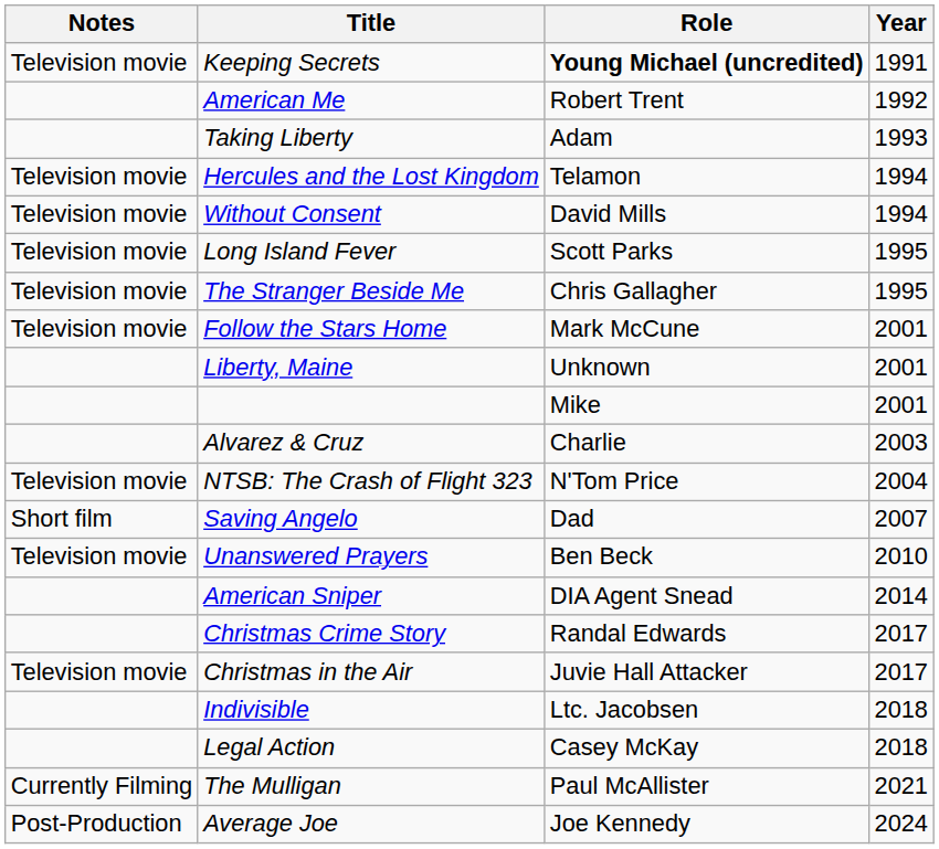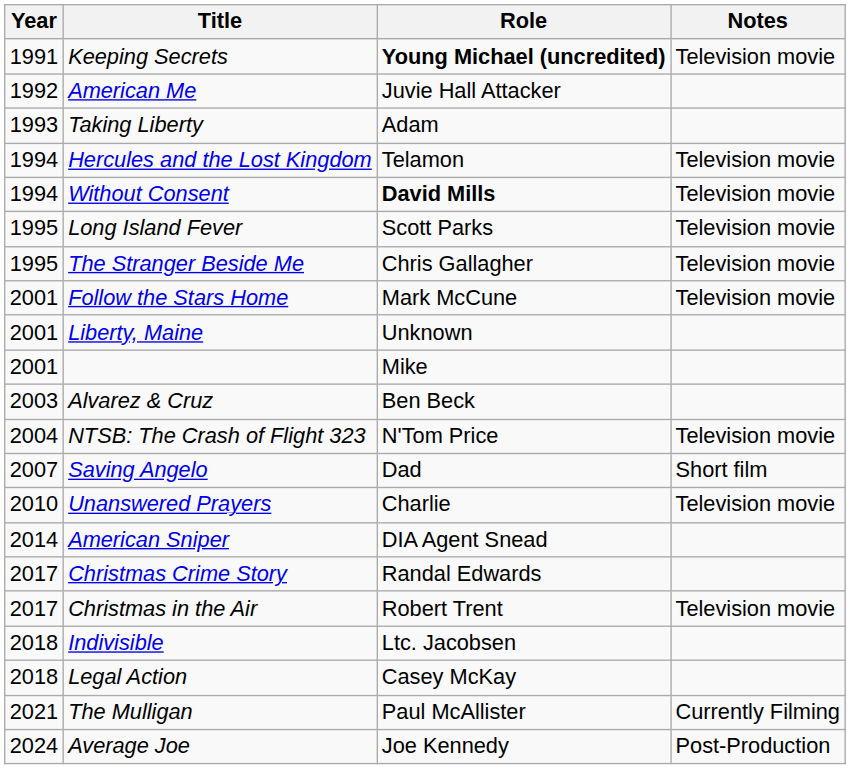columns swapped: Year <-> Notes
American Me | Role: Robert Trent -> Juvie Hall Attacker
Without Consent | Role: normal -> bold
Alvarez & Cruz | Role: Charlie -> Ben Beck
Unanswered Prayers | Role: Ben Beck -> Charlie
Christmas in the Air | Role: Juvie Hall Attacker -> Robert Trent
